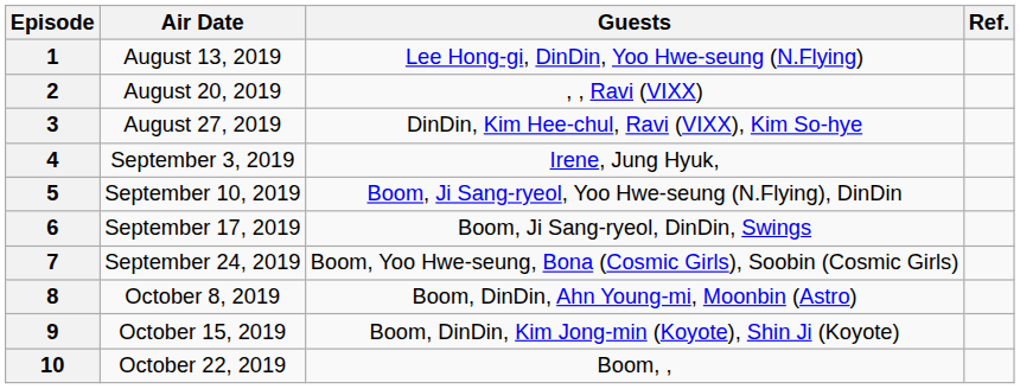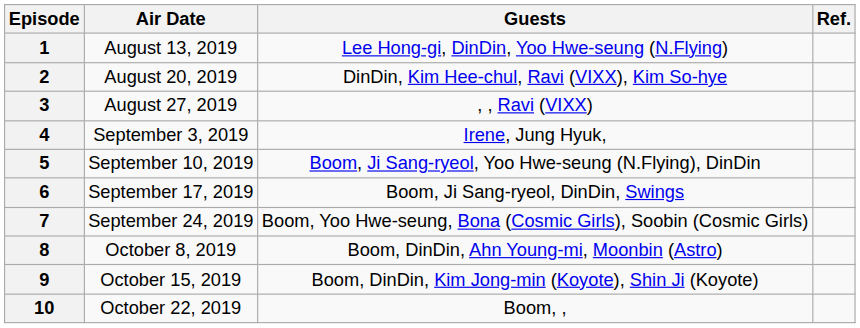2 | Guests: , , Ravi (VIXX) -> DinDin, Kim Hee-chul, Ravi (VIXX), Kim So-hye
3 | Guests: DinDin, Kim Hee-chul, Ravi (VIXX), Kim So-hye -> , , Ravi (VIXX)
